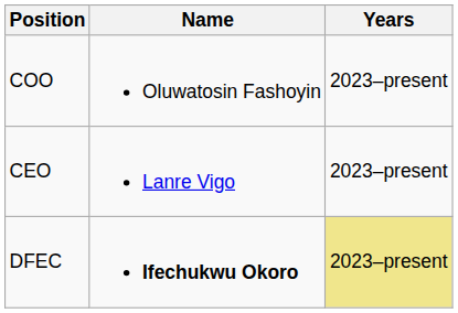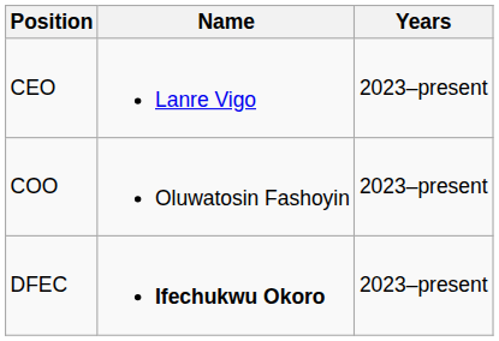rows swapped: CEO <-> COO
DFEC | Years: khaki background -> no background
